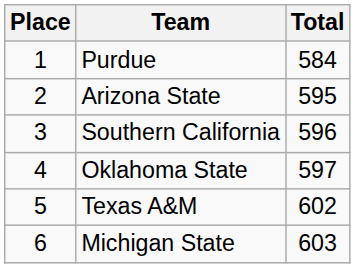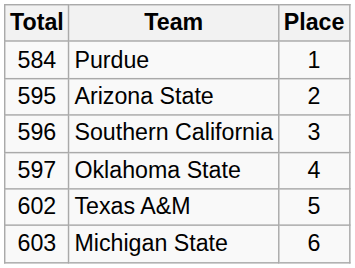columns swapped: Place <-> Total
